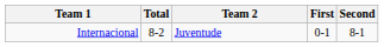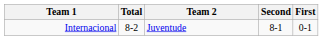columns swapped: First <-> Second
